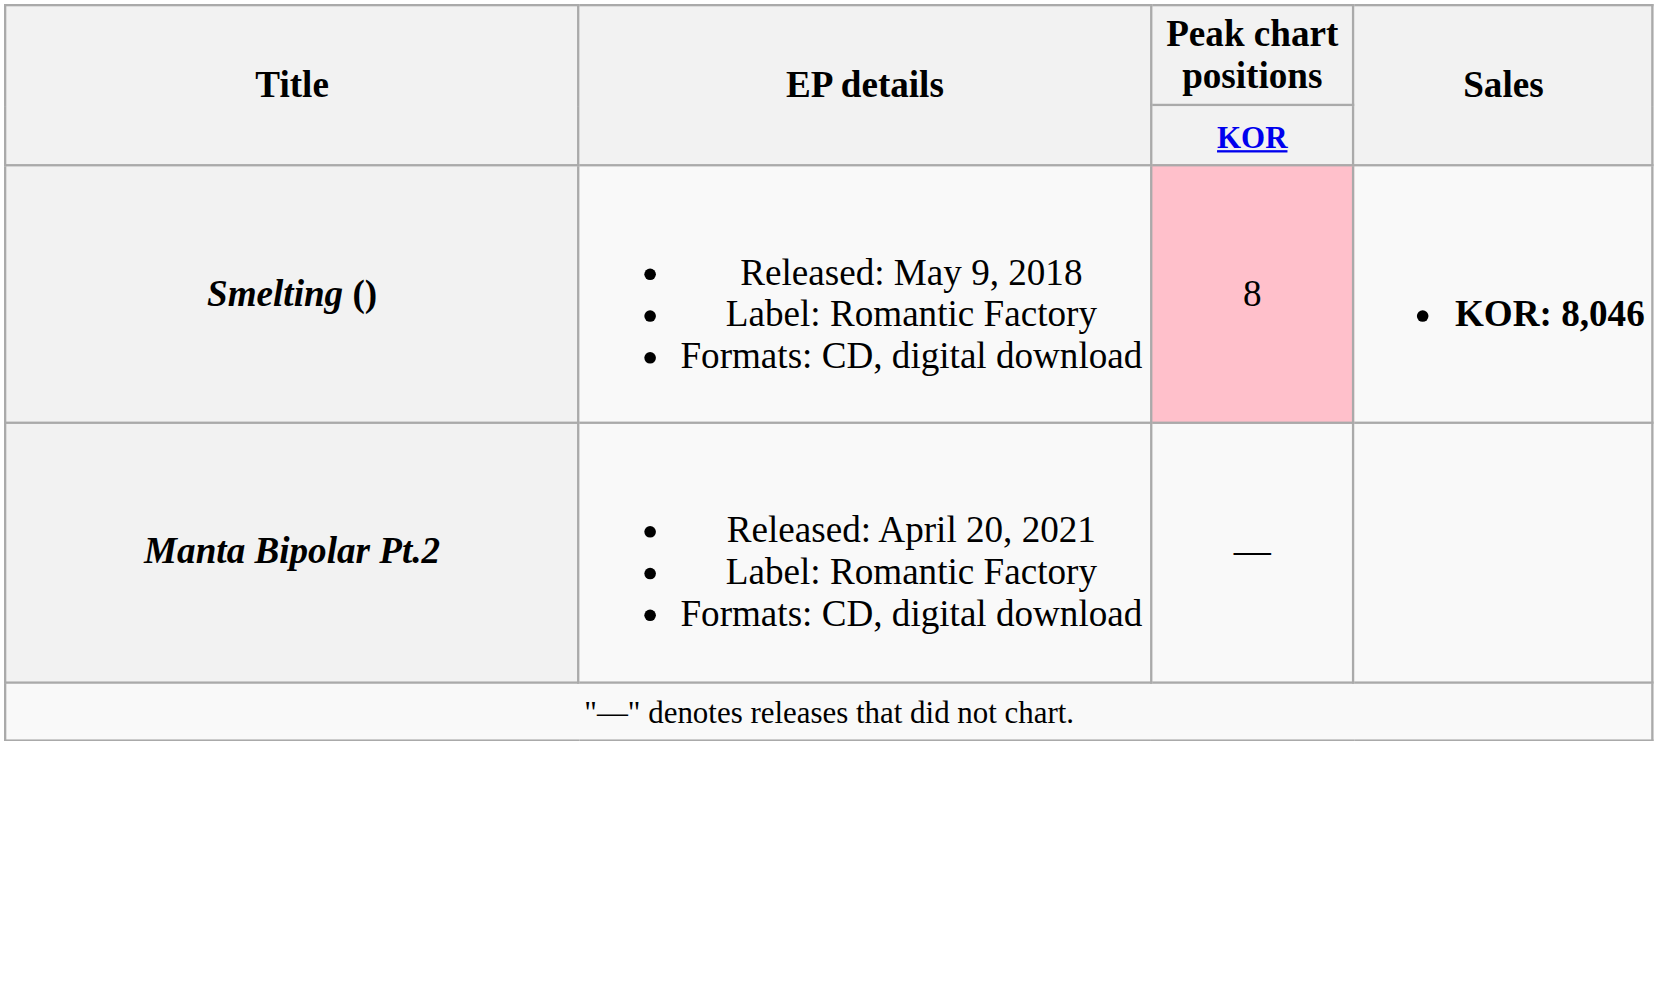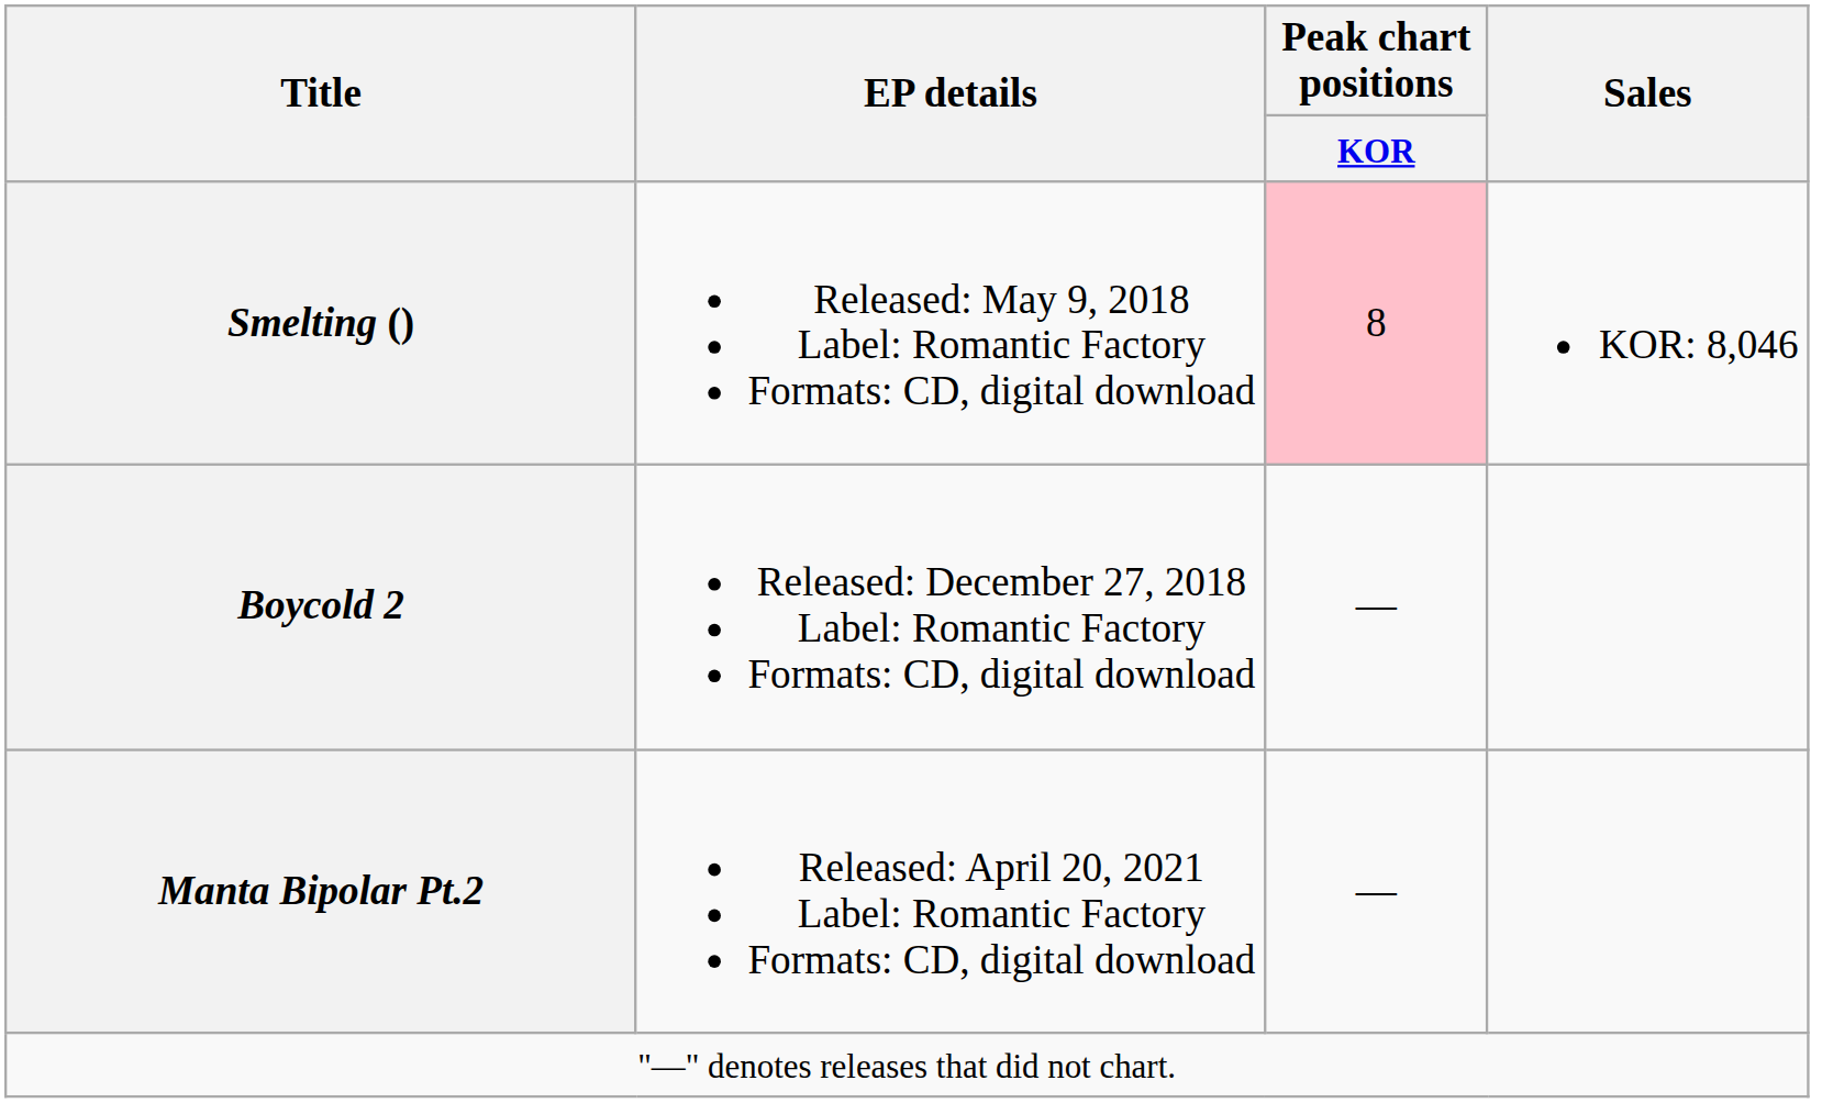Smelting () | Sales: bold -> normal
+ row: Boycold 2 | Released: December 27, 2018 Label: Romantic Factory Formats: CD, digital download | —
